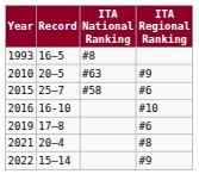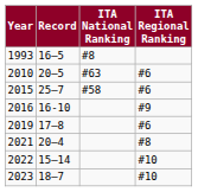2010 | ITA Regional Ranking: #9 -> #6
2016 | ITA Regional Ranking: #10 -> #9
2022 | ITA Regional Ranking: #9 -> #10
+ row: 2023 | 18–7 | #10
